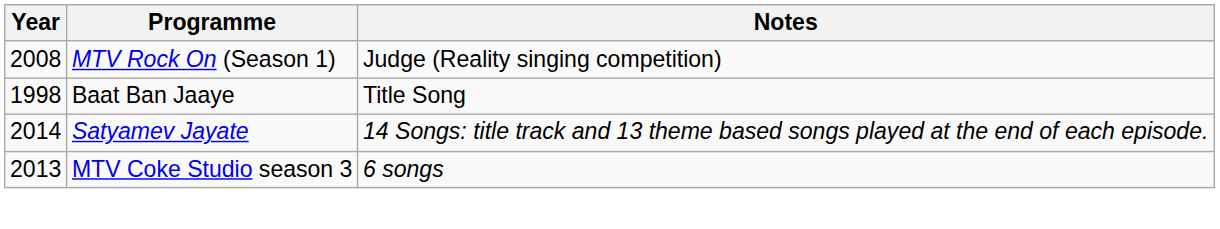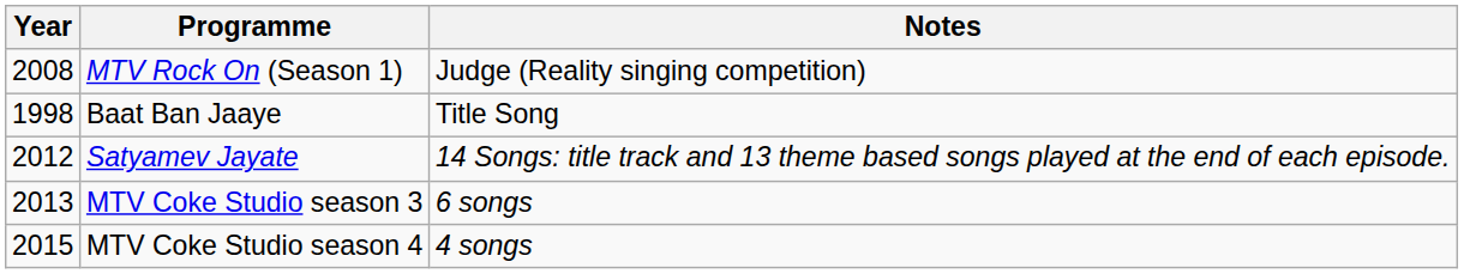Satyamev Jayate | Year: 2014 -> 2012
+ row: 2015 | MTV Coke Studio season 4 | 4 songs
